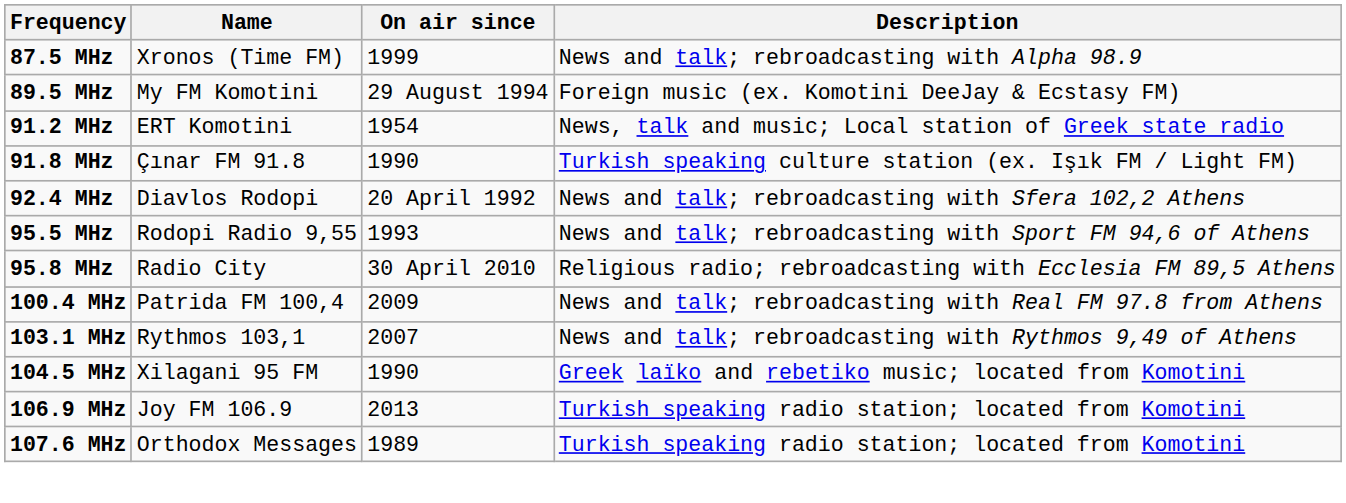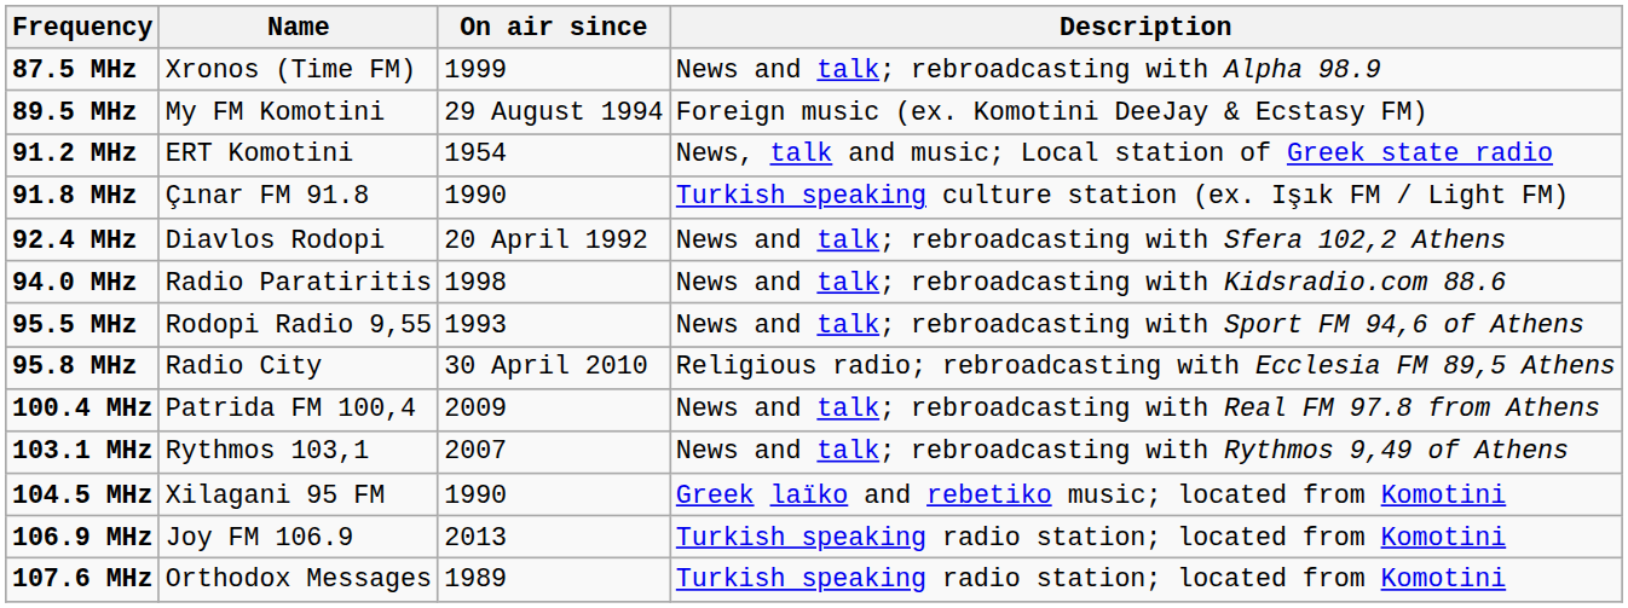+ row: 94.0 MHz | Radio Paratiritis | 1998 | News and talk; rebroadcasting with Kidsradio.com 88.6
